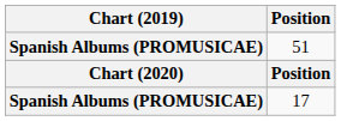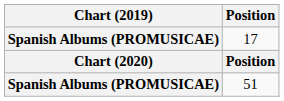rows swapped: 17 <-> 51
